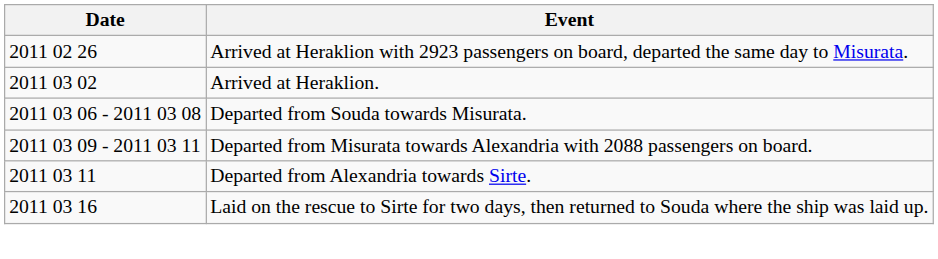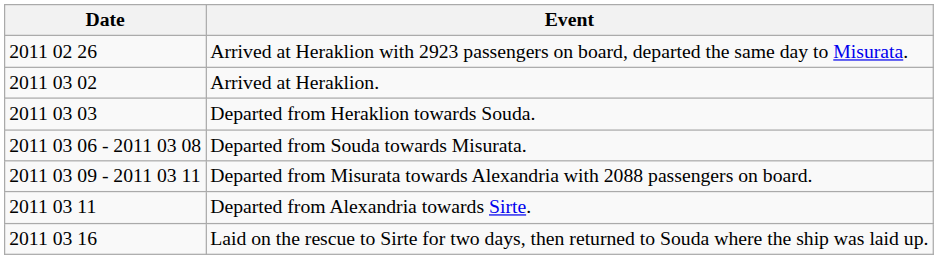+ row: 2011 03 03 | Departed from Heraklion towards Souda.
